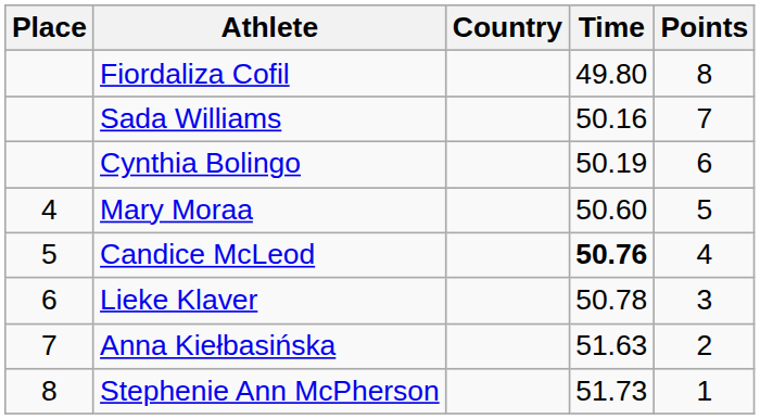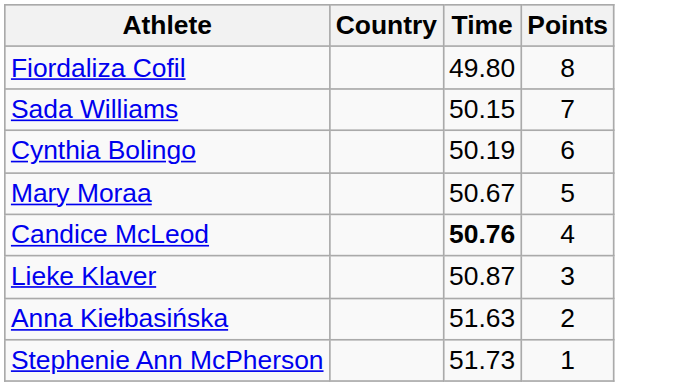- column: Place | 4 | 5 | 6 | 7 | 8
Sada Williams | Time: 50.16 -> 50.15
Mary Moraa | Time: 50.60 -> 50.67
Lieke Klaver | Time: 50.78 -> 50.87
